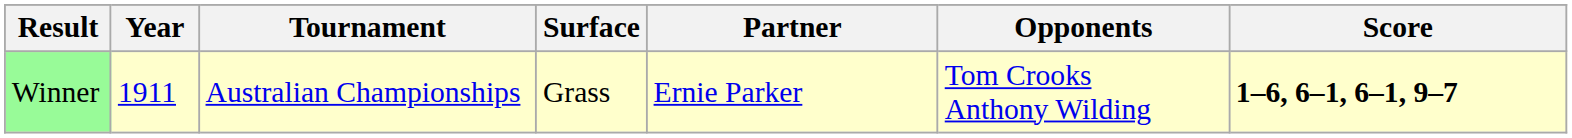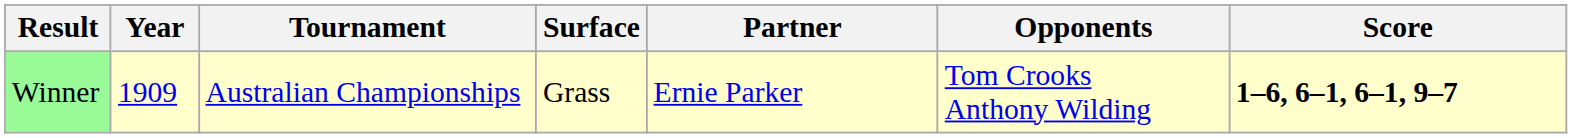Winner | Year: 1911 -> 1909
